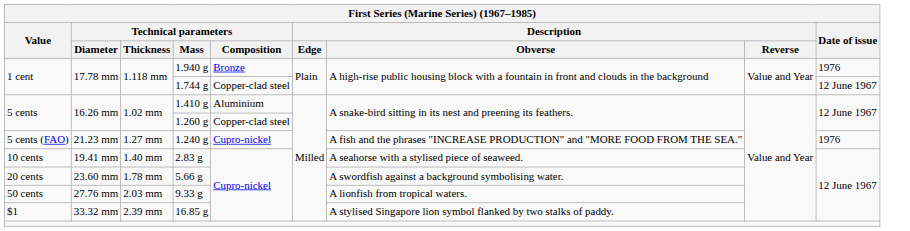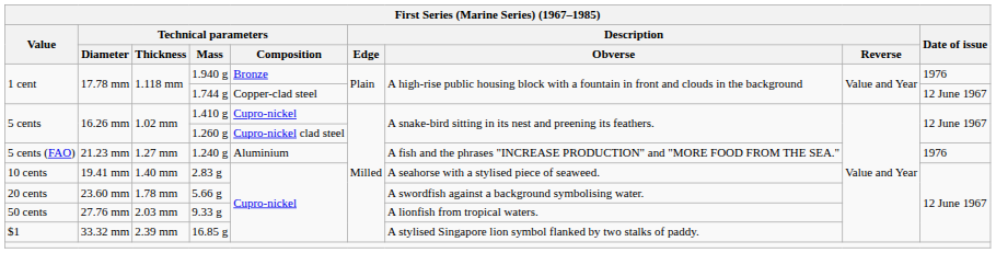1.410 g | Technical parameters / Composition: Aluminium -> Cupro-nickel
1.260 g | Technical parameters / Composition: Copper-clad steel -> Cupro-nickel clad steel
1.240 g | Technical parameters / Composition: Cupro-nickel -> Aluminium
